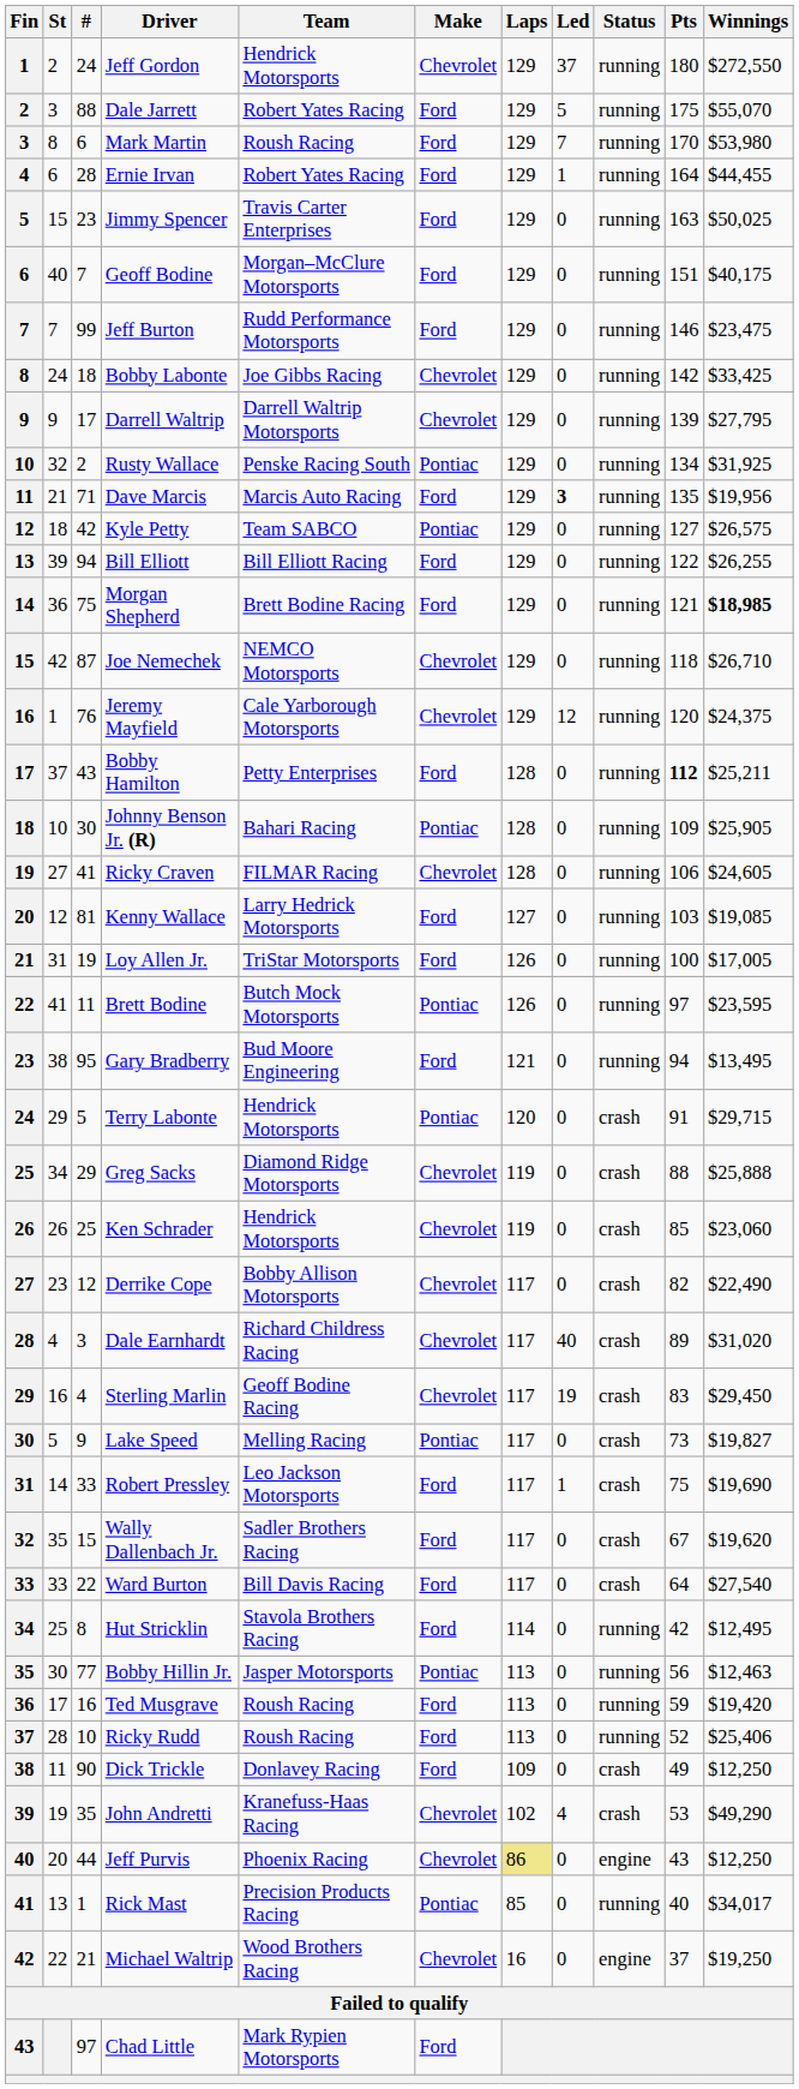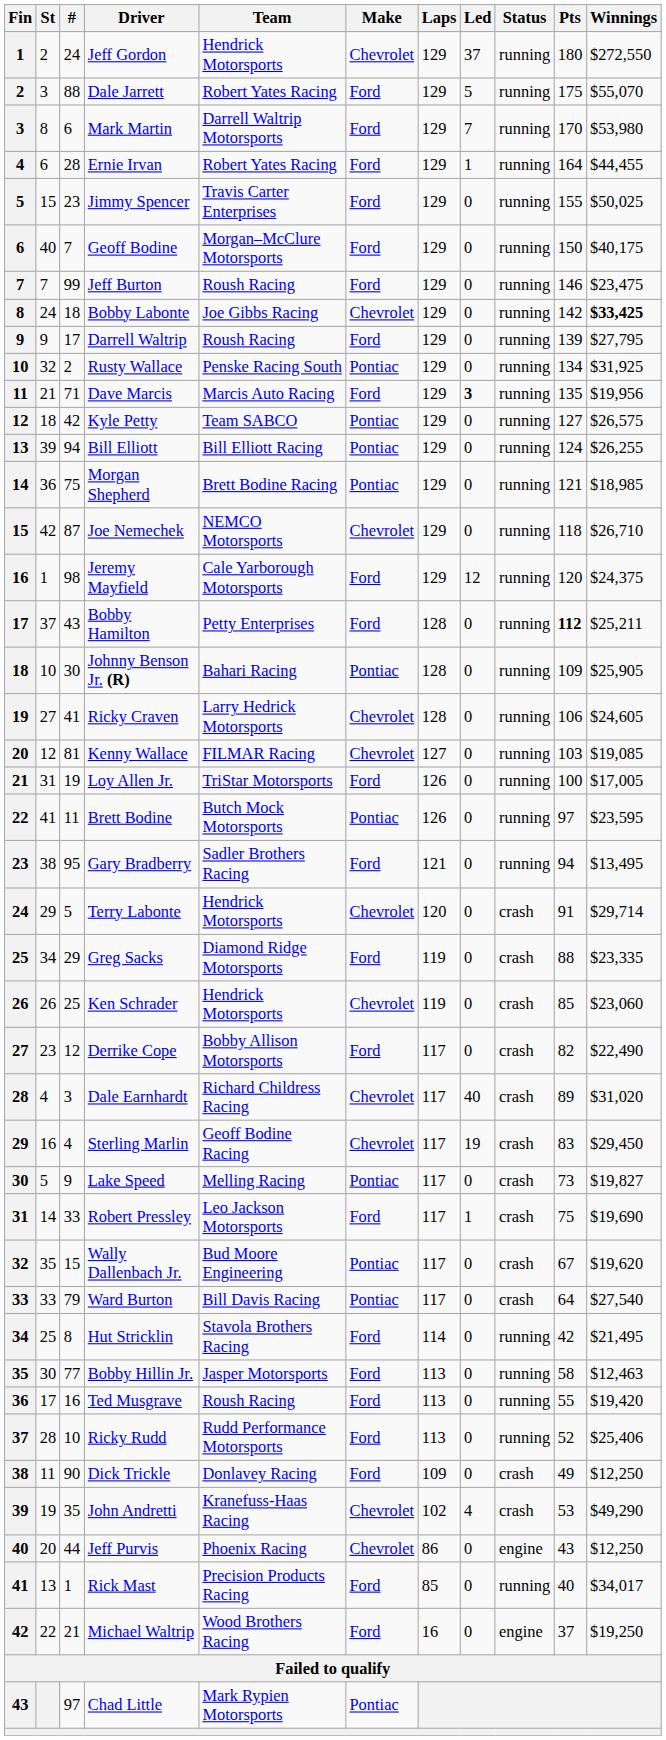Mark Martin | Team: Roush Racing -> Darrell Waltrip Motorsports
Jimmy Spencer | Pts: 163 -> 155
Geoff Bodine | Pts: 151 -> 150
Jeff Burton | Team: Rudd Performance Motorsports -> Roush Racing
Bobby Labonte | Winnings: normal -> bold
Darrell Waltrip | Team: Darrell Waltrip Motorsports -> Roush Racing
Darrell Waltrip | Make: Chevrolet -> Ford
Bill Elliott | Make: Ford -> Pontiac
Bill Elliott | Pts: 122 -> 124
Morgan Shepherd | Make: Ford -> Pontiac
Morgan Shepherd | Winnings: bold -> normal
Jeremy Mayfield | #: 76 -> 98
Jeremy Mayfield | Make: Chevrolet -> Ford
Ricky Craven | Team: FILMAR Racing -> Larry Hedrick Motorsports
Kenny Wallace | Team: Larry Hedrick Motorsports -> FILMAR Racing
Kenny Wallace | Make: Ford -> Chevrolet
Gary Bradberry | Team: Bud Moore Engineering -> Sadler Brothers Racing
Terry Labonte | Make: Pontiac -> Chevrolet
Terry Labonte | Winnings: $29,715 -> $29,714
Greg Sacks | Make: Chevrolet -> Ford
Greg Sacks | Winnings: $25,888 -> $23,335
Derrike Cope | Make: Chevrolet -> Ford
Wally Dallenbach Jr. | Team: Sadler Brothers Racing -> Bud Moore Engineering
Wally Dallenbach Jr. | Make: Ford -> Pontiac
Ward Burton | #: 22 -> 79
Ward Burton | Make: Ford -> Pontiac
Hut Stricklin | Winnings: $12,495 -> $21,495
Bobby Hillin Jr. | Make: Pontiac -> Ford
Bobby Hillin Jr. | Pts: 56 -> 58
Ted Musgrave | Pts: 59 -> 55
Ricky Rudd | Team: Roush Racing -> Rudd Performance Motorsports
Jeff Purvis | Laps: khaki background -> no background
Rick Mast | Make: Pontiac -> Ford
Michael Waltrip | Make: Chevrolet -> Ford
Chad Little | Make: Ford -> Pontiac
